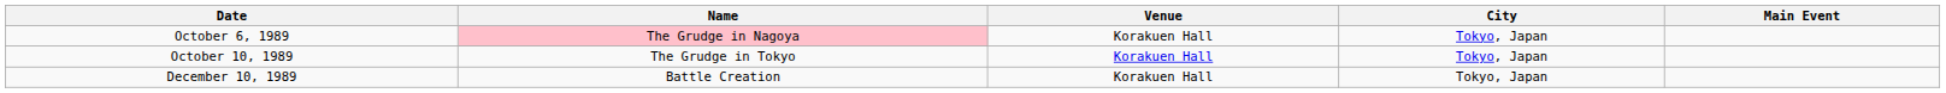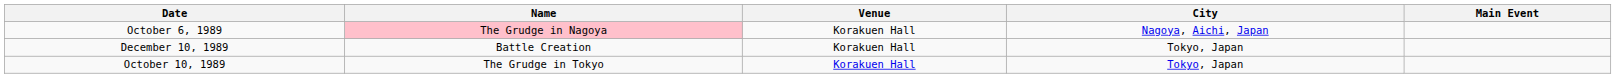October 6, 1989 | City: Tokyo, Japan -> Nagoya, Aichi, Japan
rows swapped: October 10, 1989 <-> December 10, 1989
